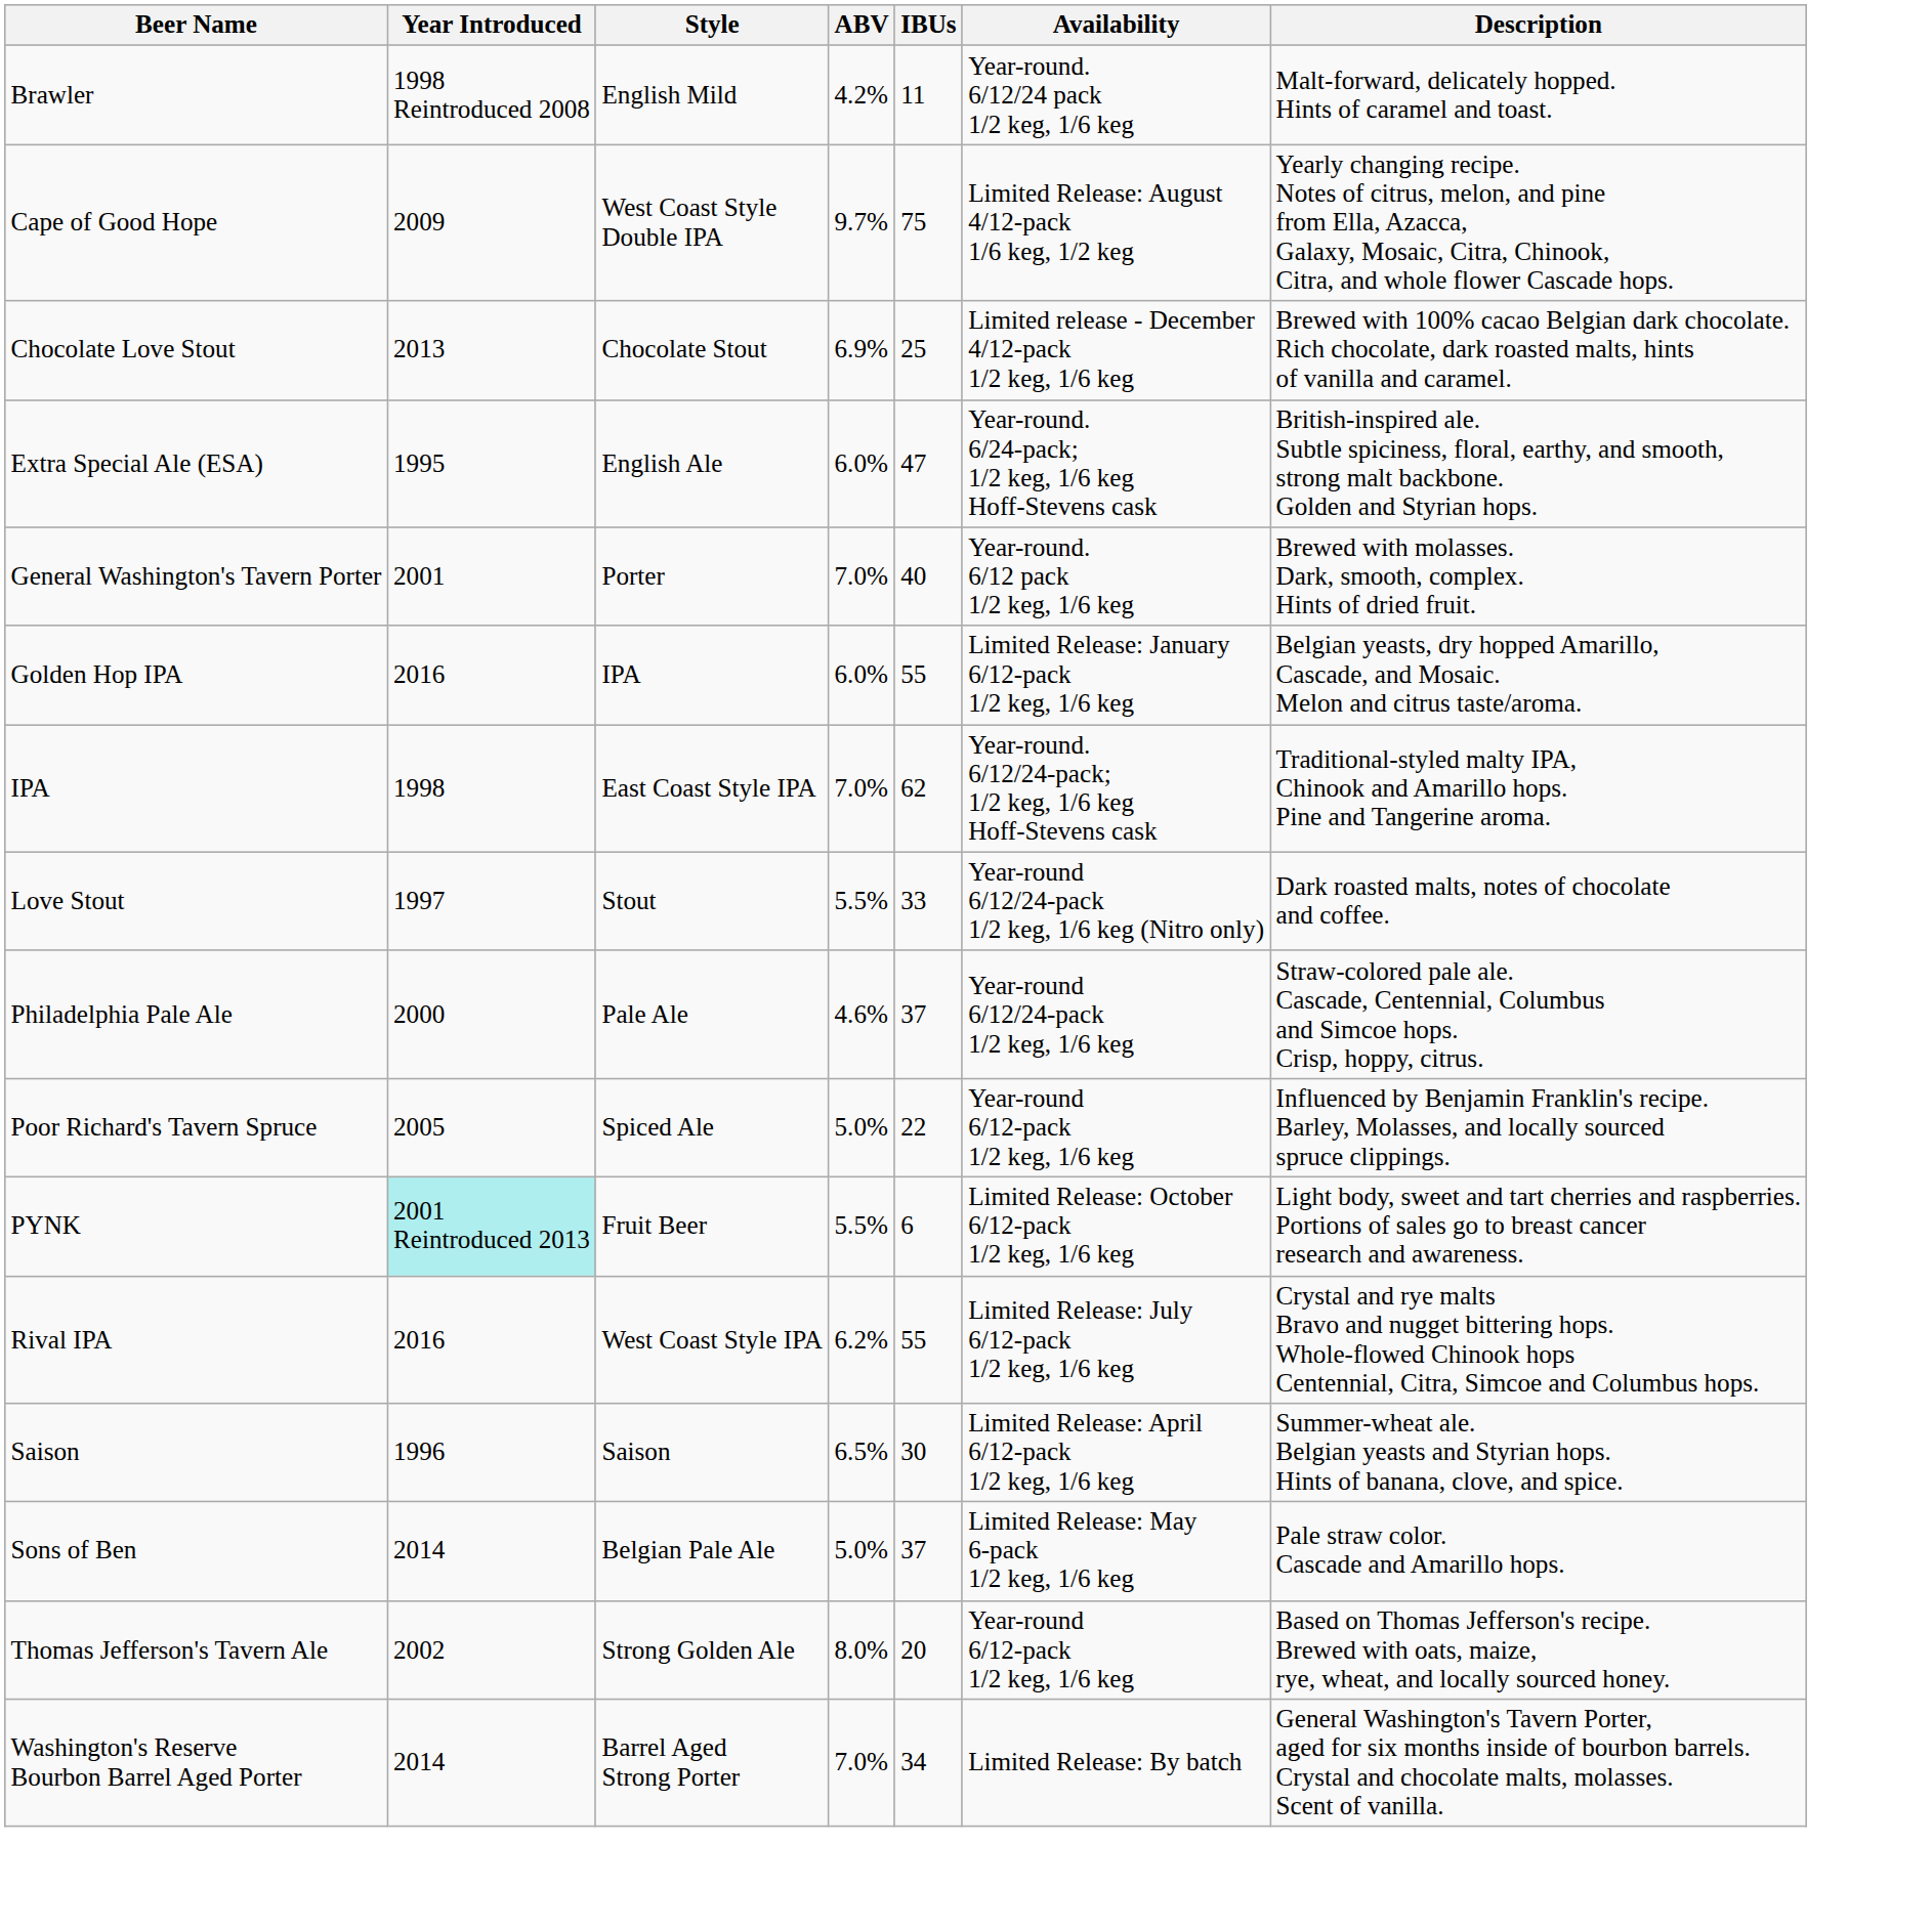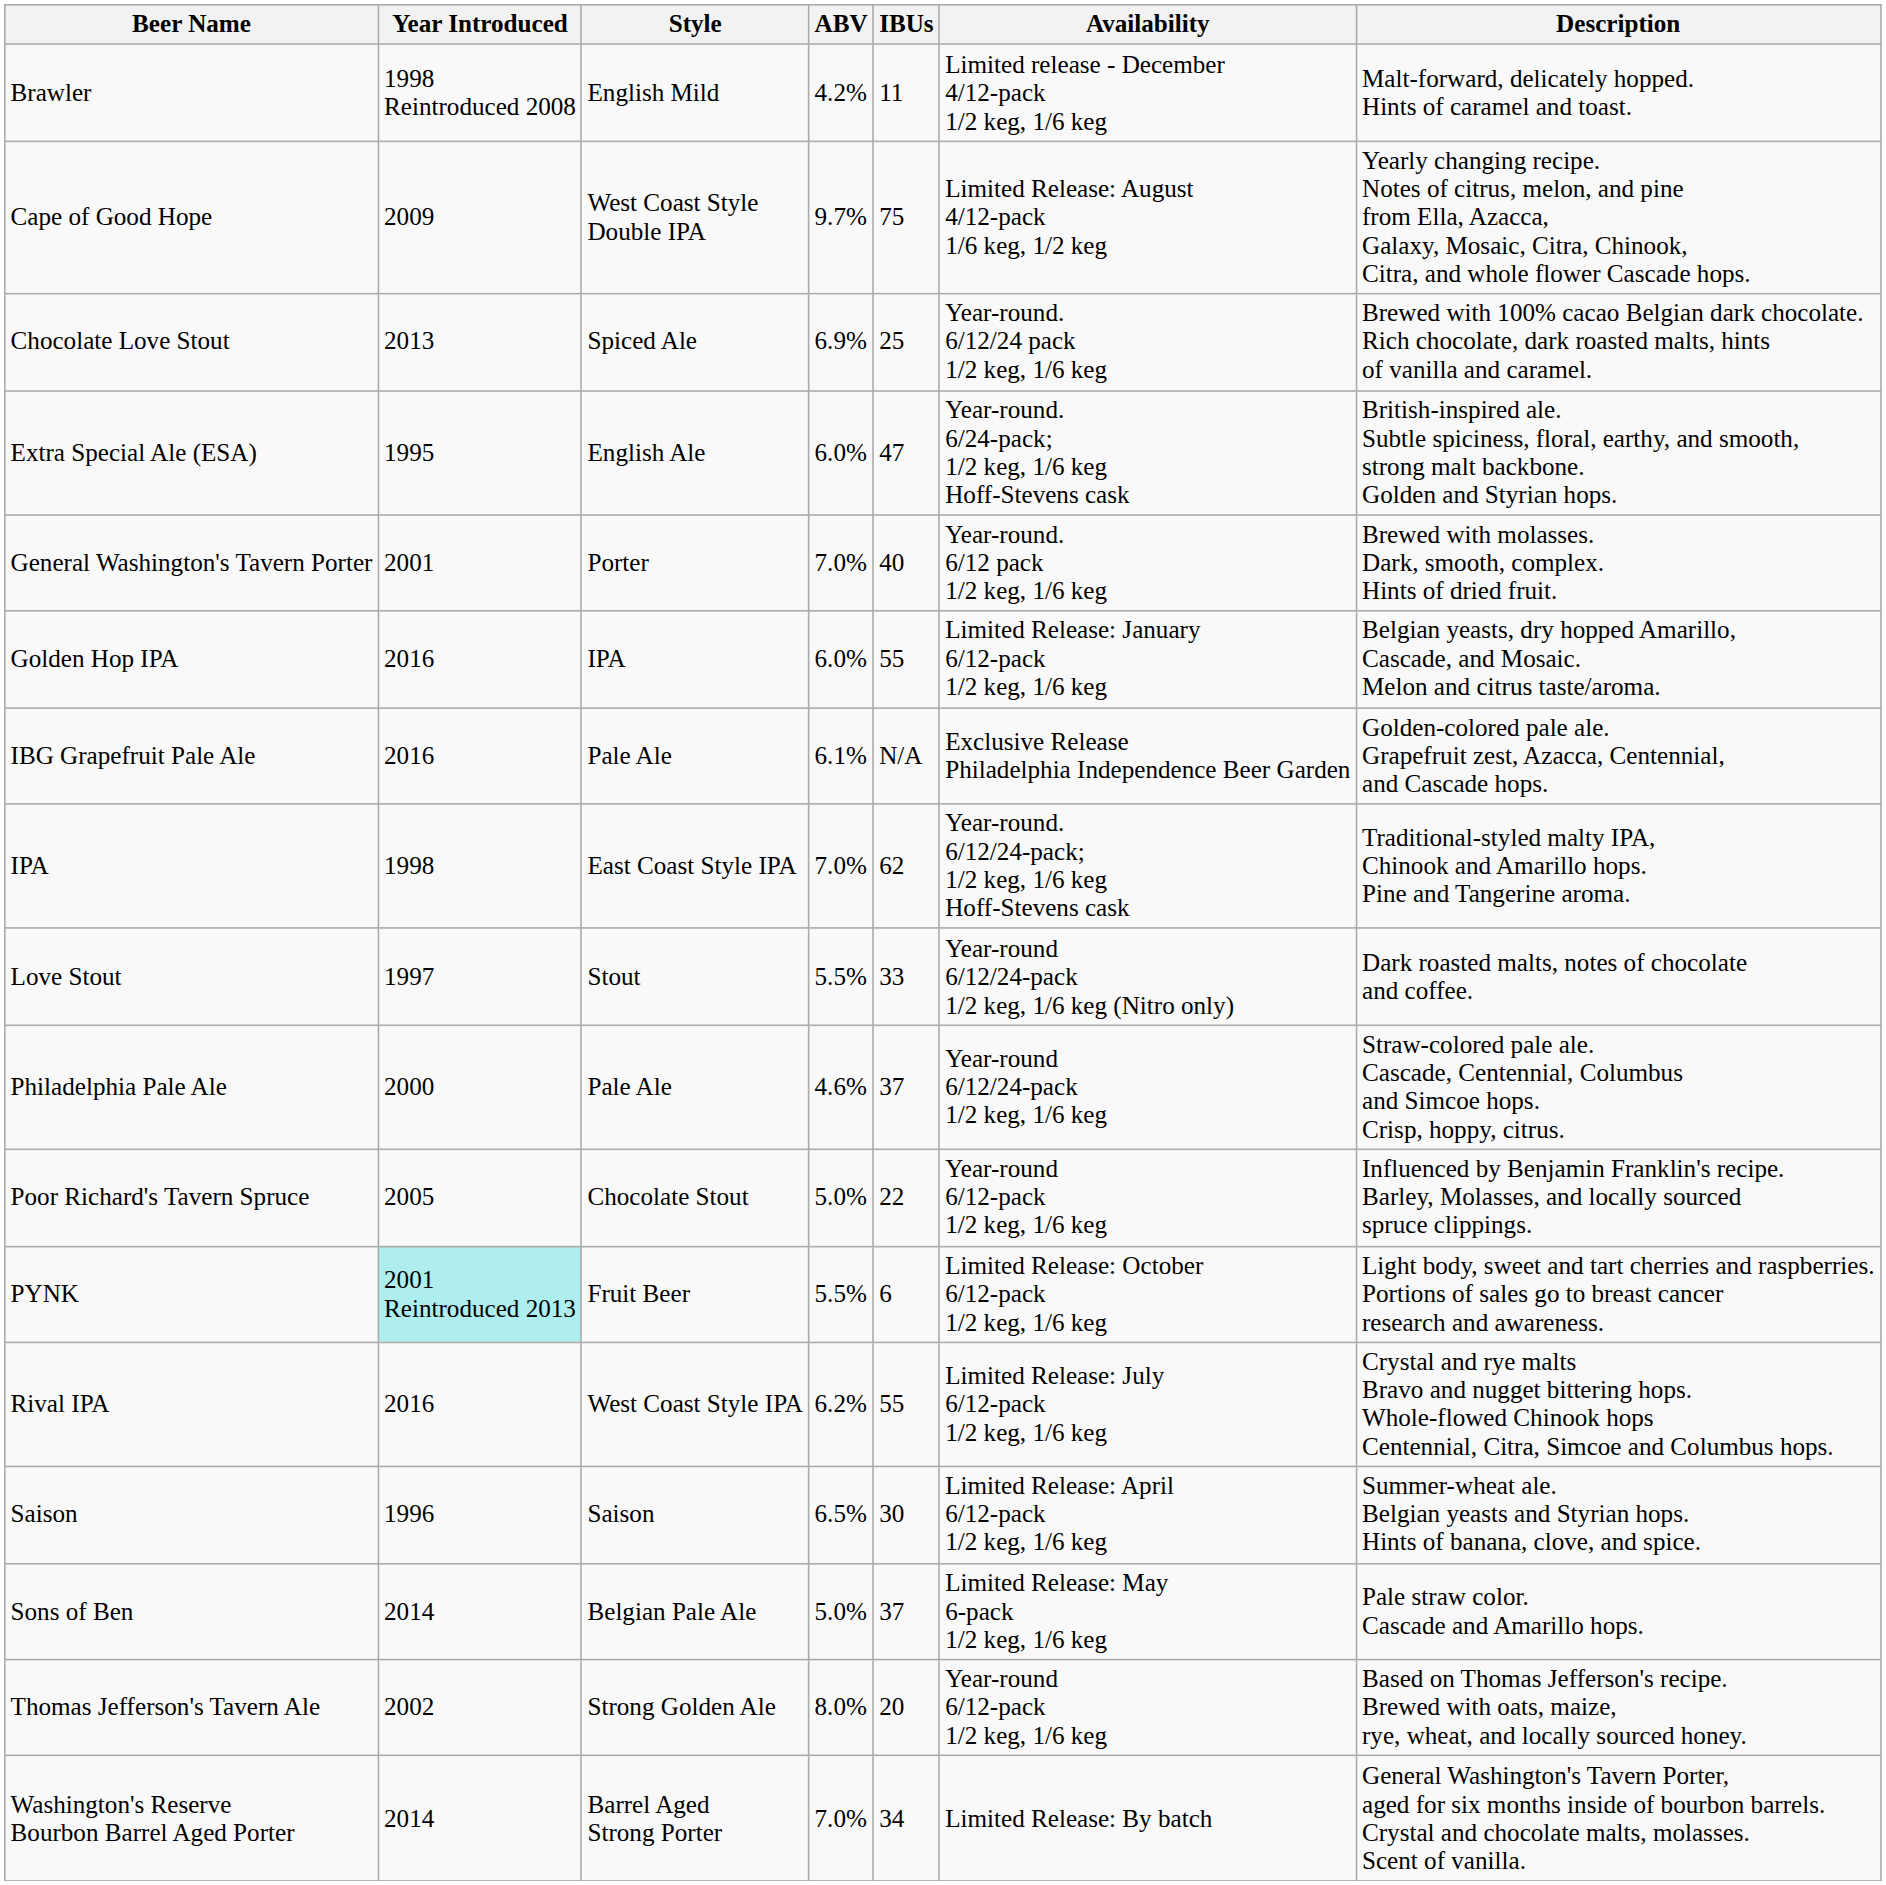Brawler | Availability: Year-round. 6/12/24 pack 1/2 keg, 1/6 keg -> Limited release - December 4/12-pack 1/2 keg, 1/6 keg
Chocolate Love Stout | Style: Chocolate Stout -> Spiced Ale
Chocolate Love Stout | Availability: Limited release - December 4/12-pack 1/2 keg, 1/6 keg -> Year-round. 6/12/24 pack 1/2 keg, 1/6 keg
+ row: IBG Grapefruit Pale Ale | 2016 | Pale Ale | 6.1% | N/A | Exclusive Release Philadelphia Independence Beer Garden | Golden-colored pale ale. Grapefruit zest, Azacca, Centennial, and Cascade hops.
Poor Richard's Tavern Spruce | Style: Spiced Ale -> Chocolate Stout
